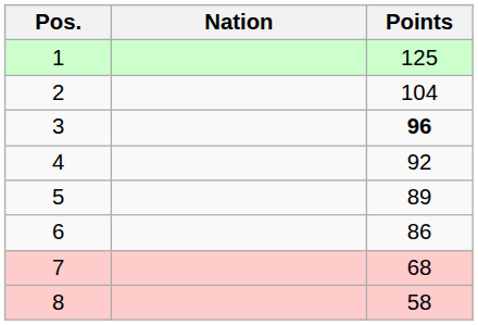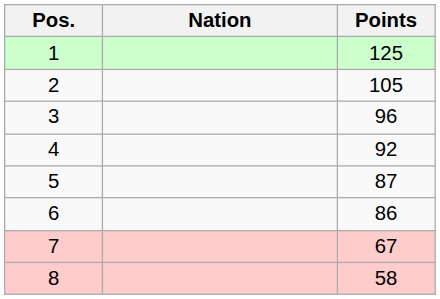2 | Points: 104 -> 105
3 | Points: bold -> normal
5 | Points: 89 -> 87
7 | Points: 68 -> 67
